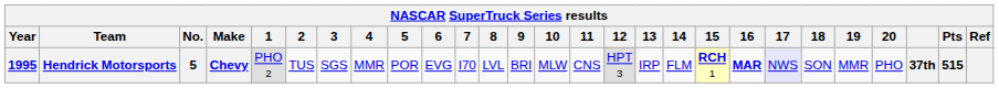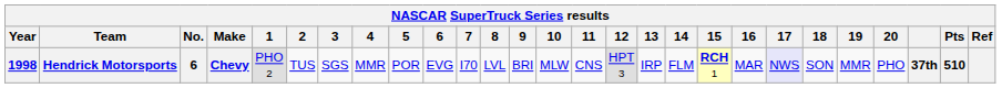Hendrick Motorsports | Year: 1995 -> 1998
Hendrick Motorsports | No.: 5 -> 6
Hendrick Motorsports | 16: bold -> normal
Hendrick Motorsports | Pts: 515 -> 510
